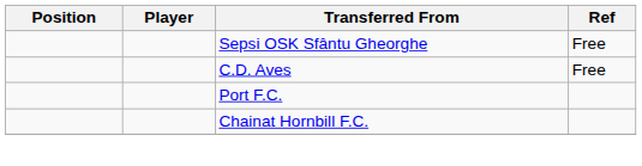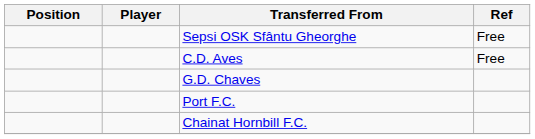+ row: G.D. Chaves
